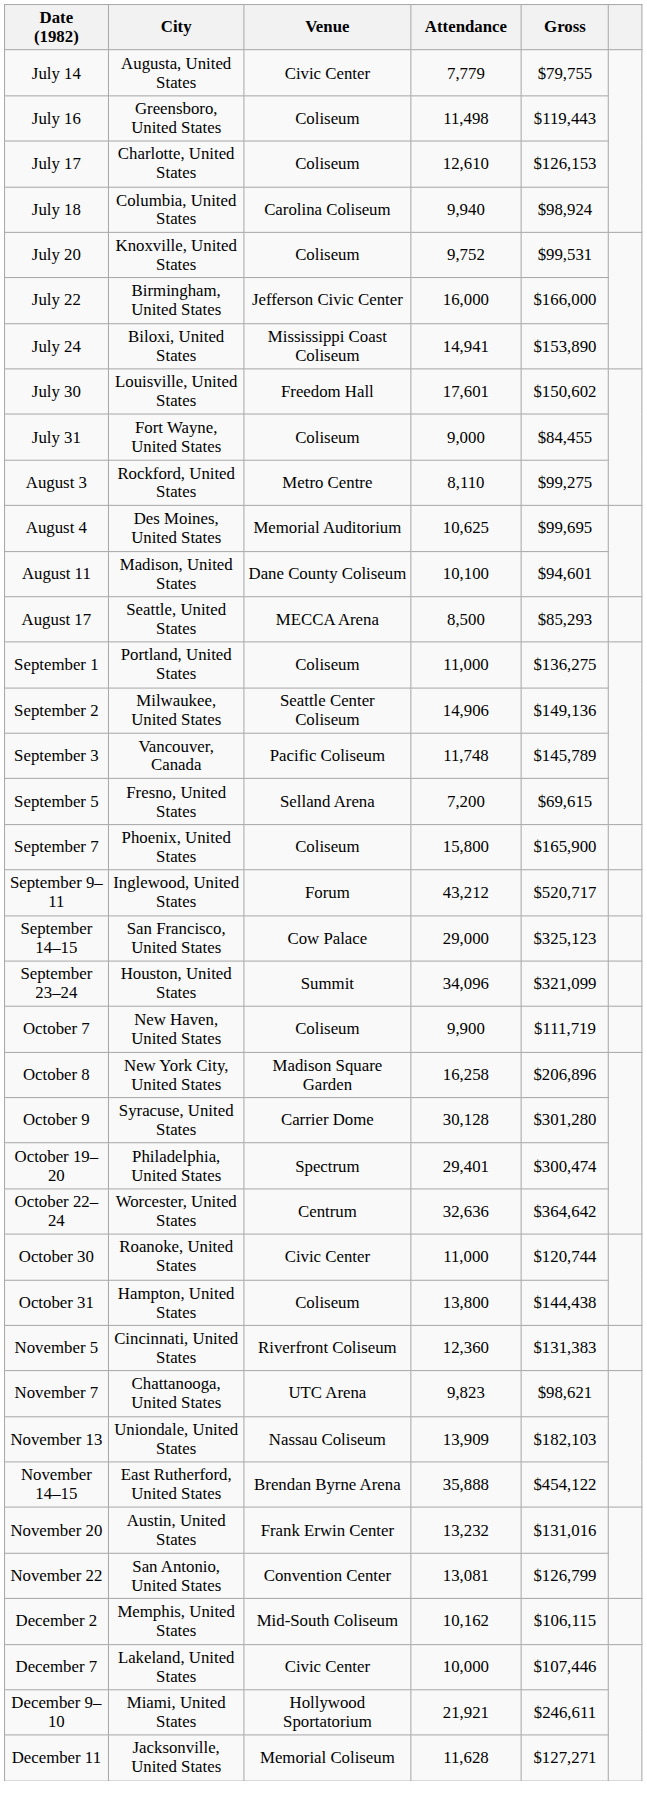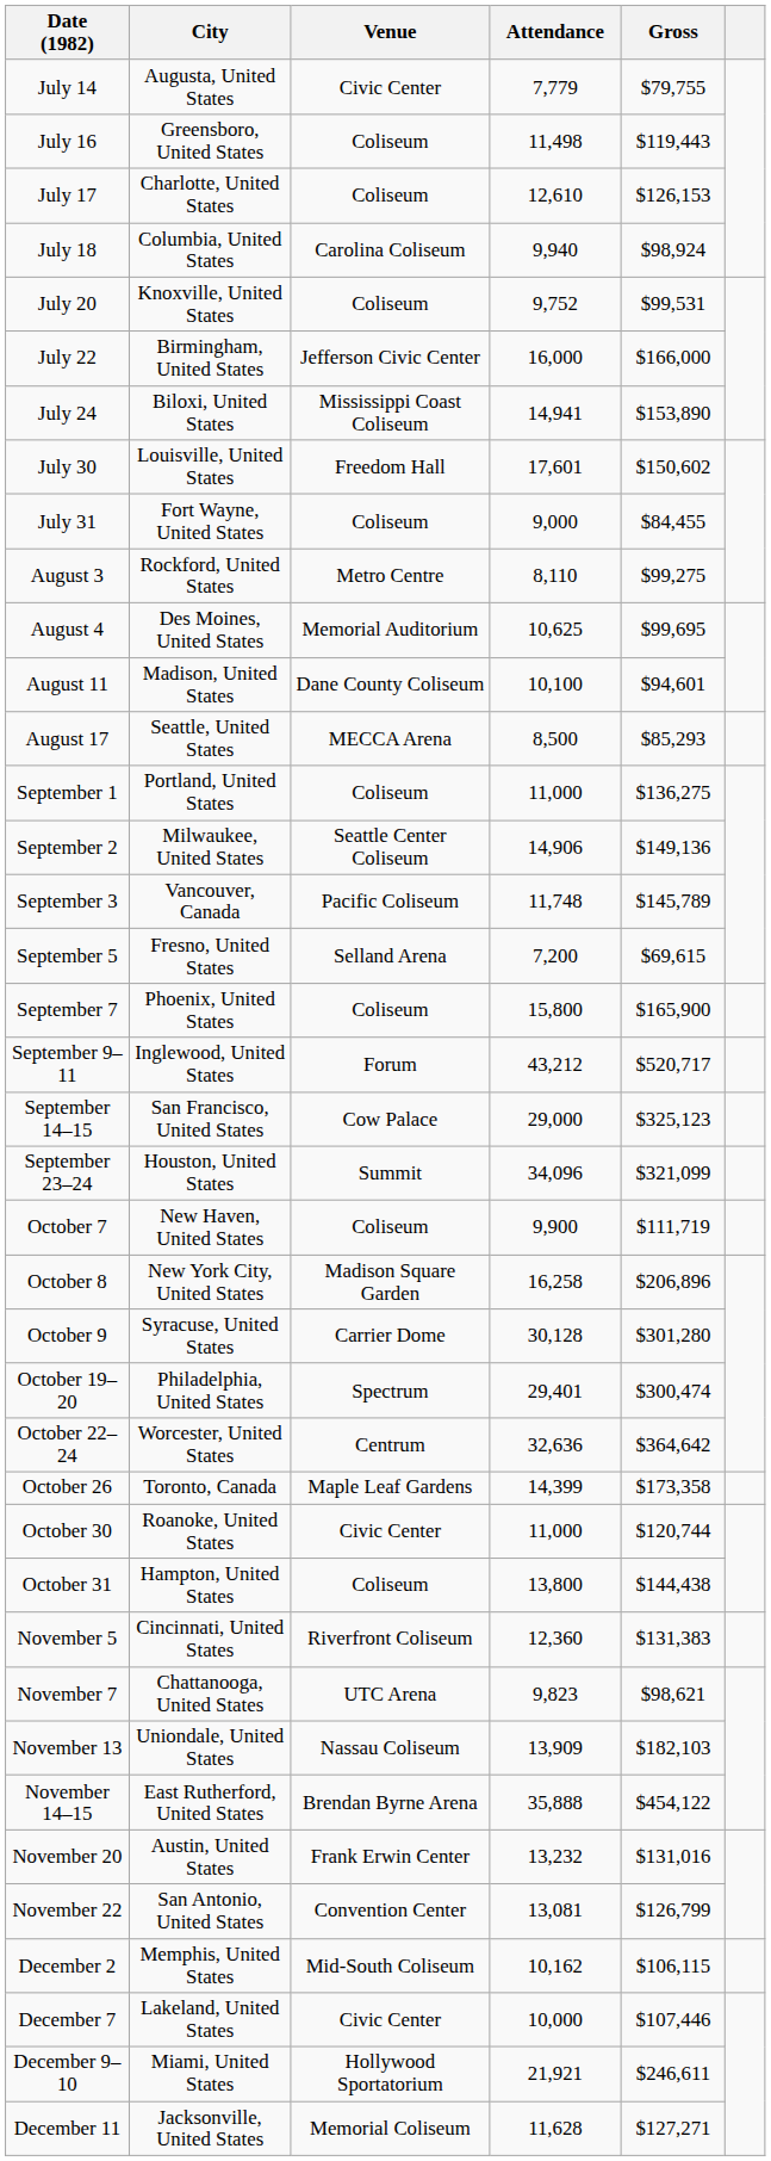+ row: October 26 | Toronto, Canada | Maple Leaf Gardens | 14,399 | $173,358
